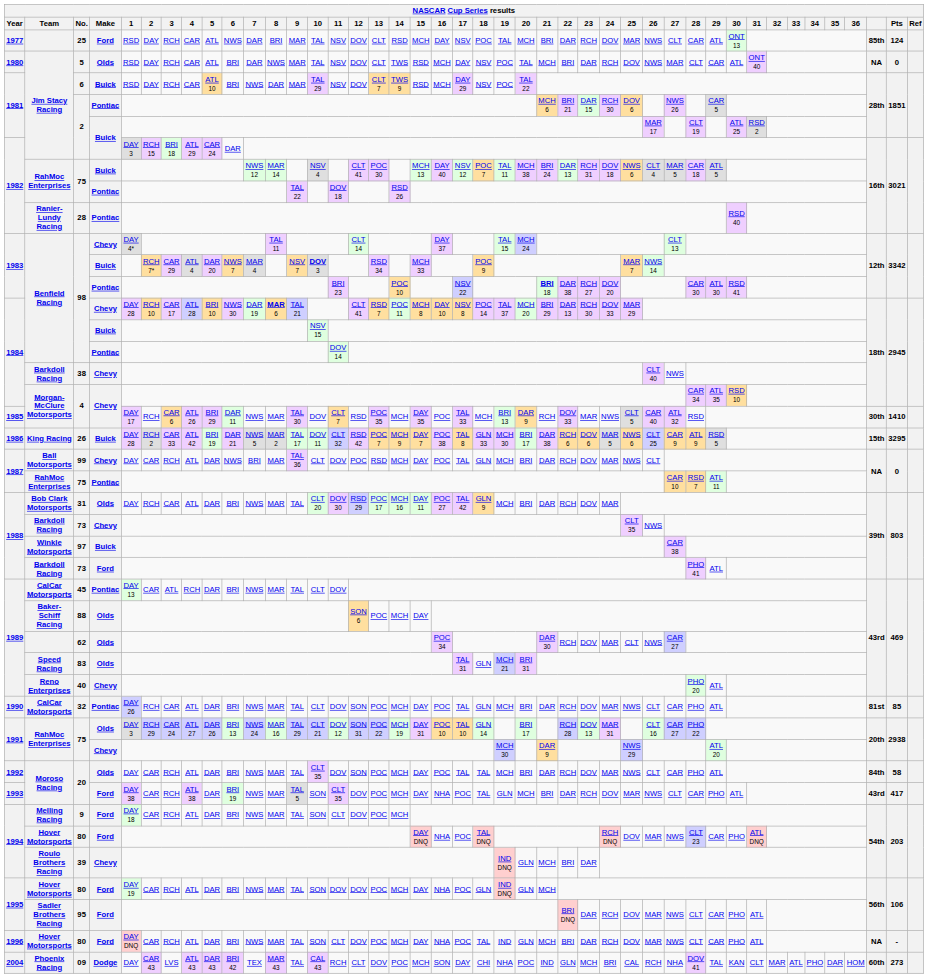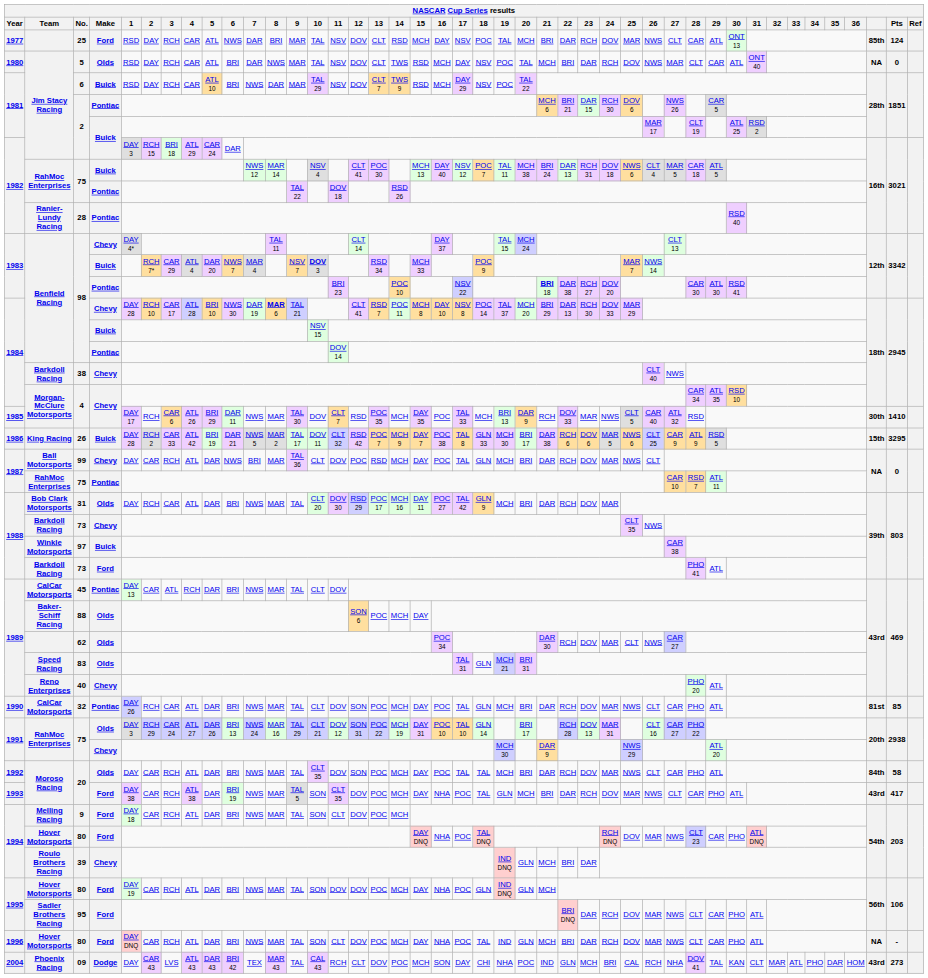09 | column 41: 60th -> 43rd
